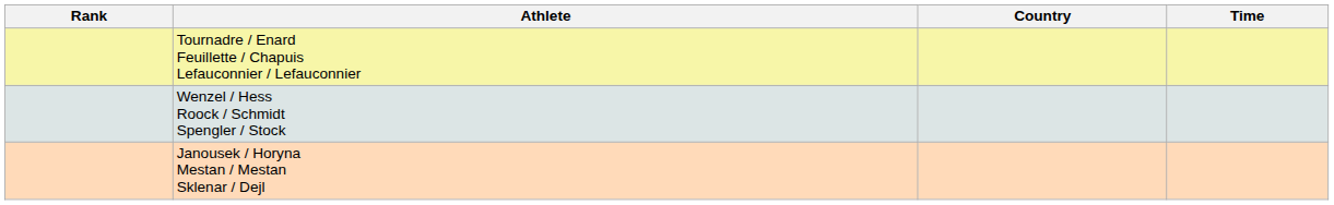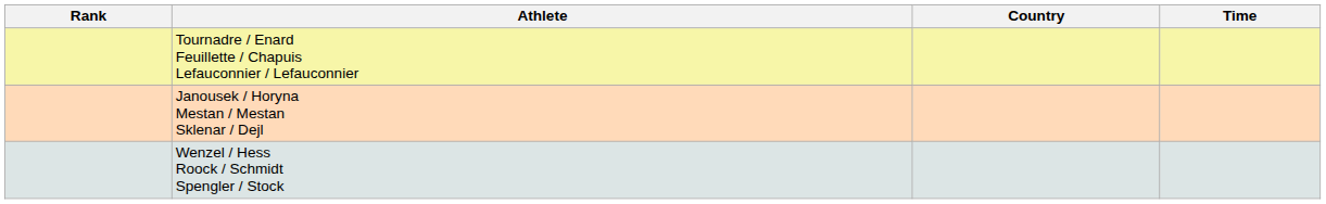rows swapped: Wenzel / Hess Roock / Schmidt Spengler / Stock <-> Janousek / Horyna Mestan / Mestan Sklenar / Dejl
